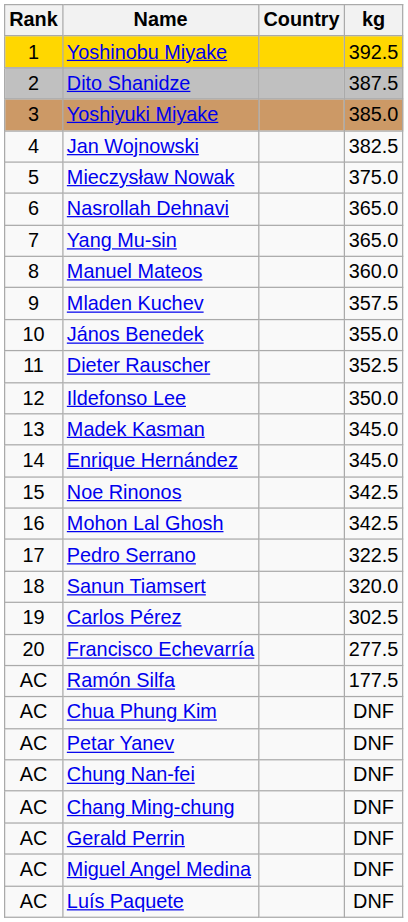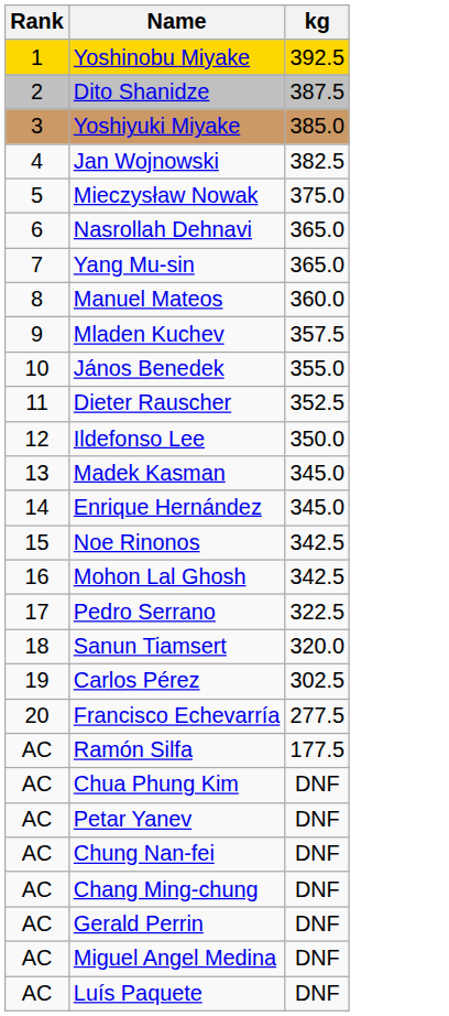- column: Country
